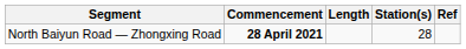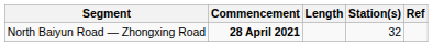North Baiyun Road — Zhongxing Road | Station(s): 28 -> 32
